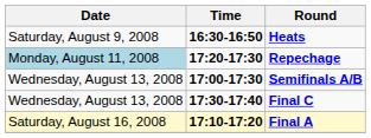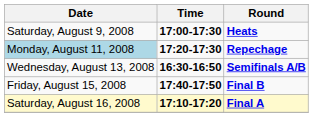Heats | Time: 16:30-16:50 -> 17:00-17:30
Semifinals A/B | Time: 17:00-17:30 -> 16:30-16:50
- row: Wednesday, August 13, 2008 | 17:30-17:40 | Final C
+ row: Friday, August 15, 2008 | 17:40-17:50 | Final B
